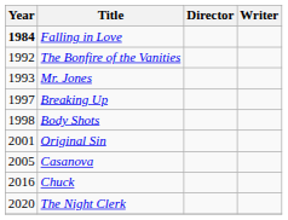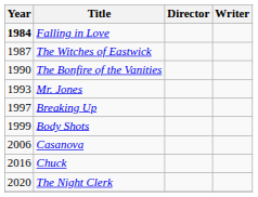+ row: 1987 | The Witches of Eastwick
The Bonfire of the Vanities | Year: 1992 -> 1990
Body Shots | Year: 1998 -> 1999
- row: 2001 | Original Sin
Casanova | Year: 2005 -> 2006
